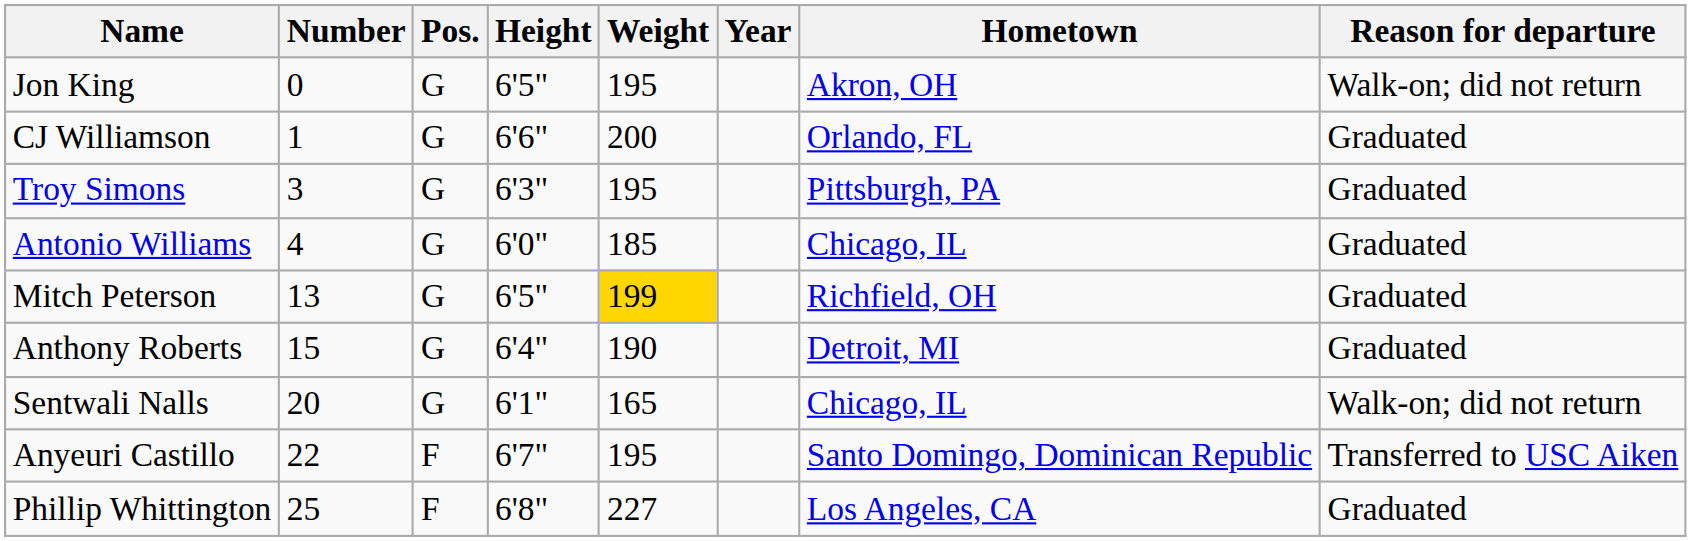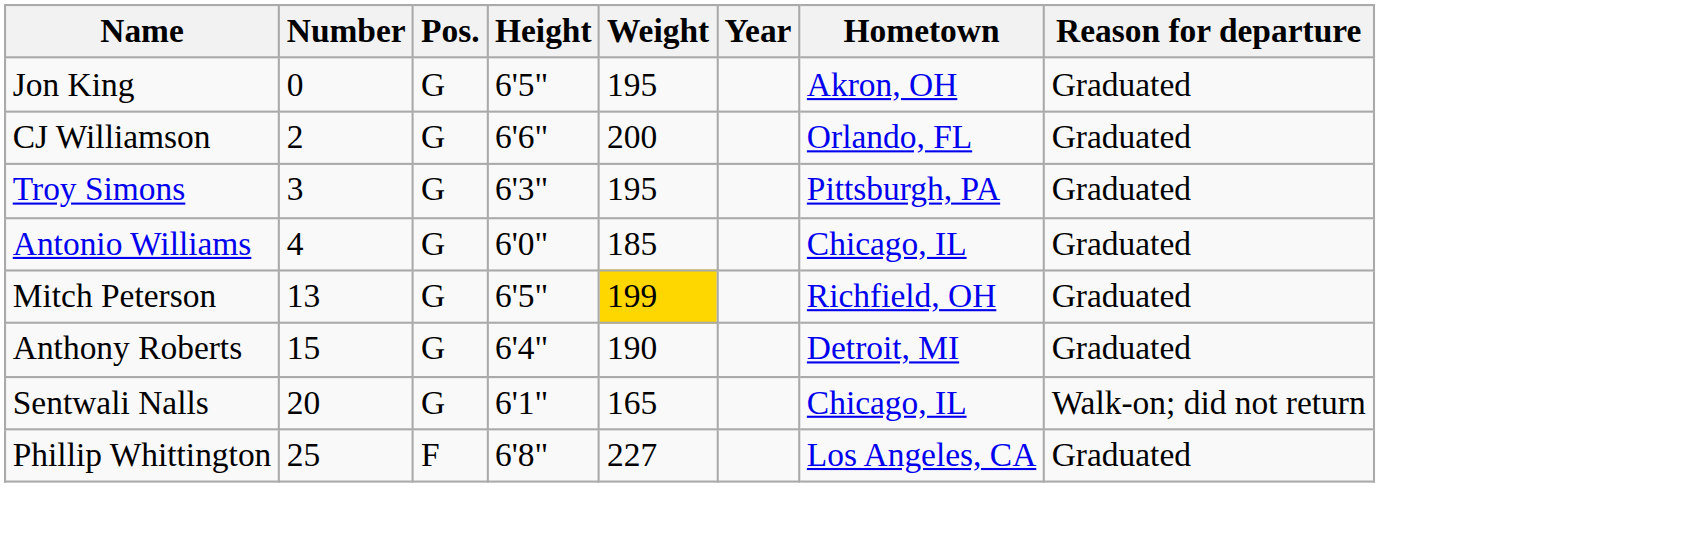Jon King | Reason for departure: Walk-on; did not return -> Graduated
CJ Williamson | Number: 1 -> 2
- row: Anyeuri Castillo | 22 | F | 6'7" | 195 | Santo Domingo, Dominican Republic | Transferred to USC Aiken
